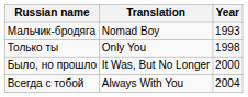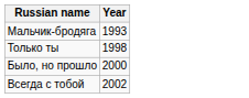- column: Translation | Nomad Boy | Only You | It Was, But No Longer | Always With You
Всегда с тобой | Year: 2004 -> 2002
